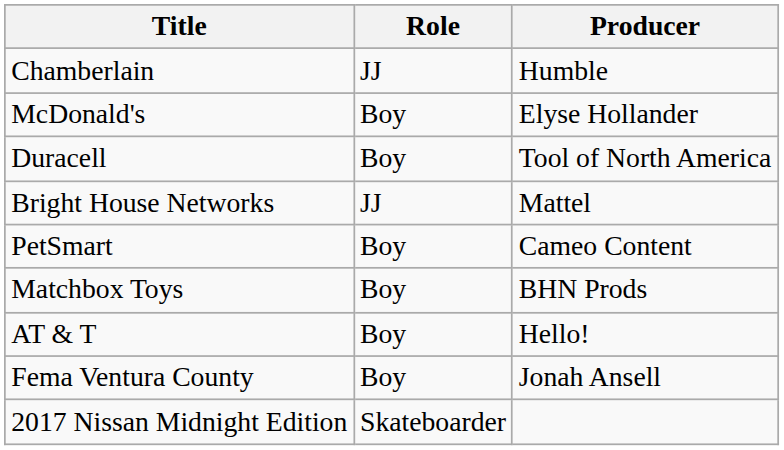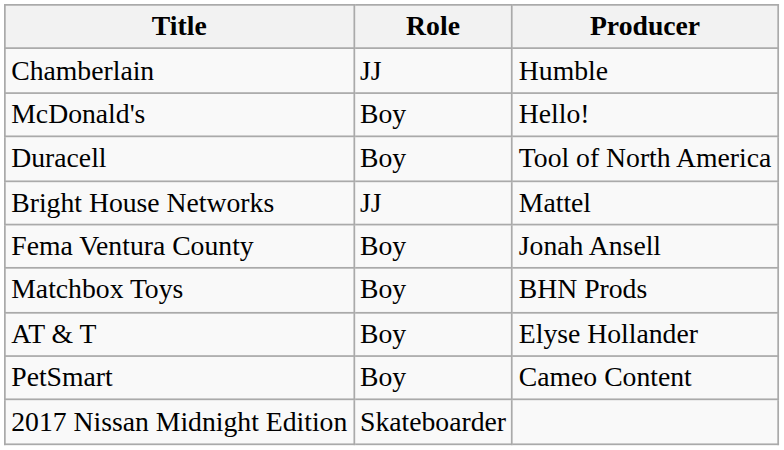McDonald's | Producer: Elyse Hollander -> Hello!
rows swapped: PetSmart <-> Fema Ventura County
AT & T | Producer: Hello! -> Elyse Hollander
